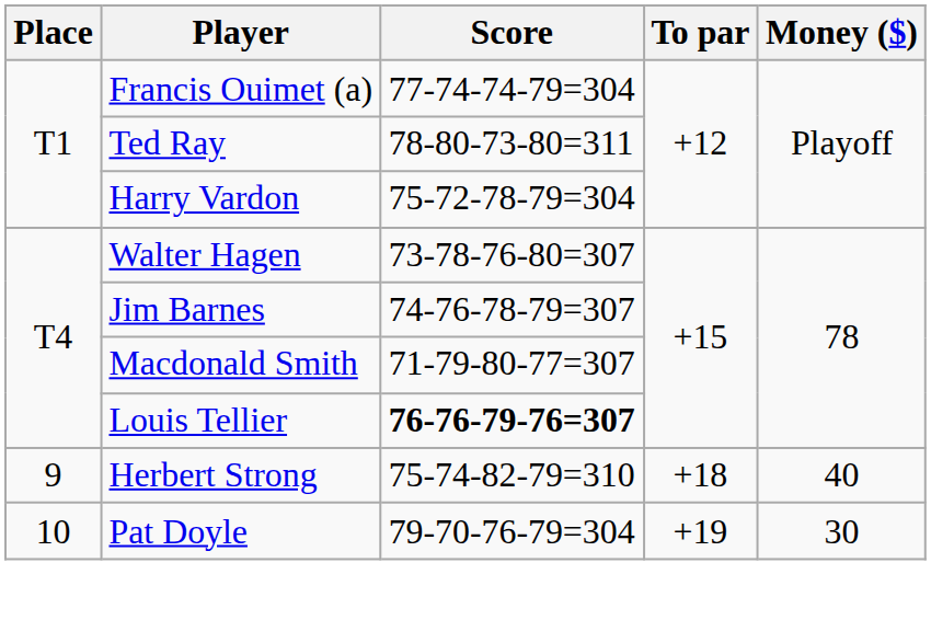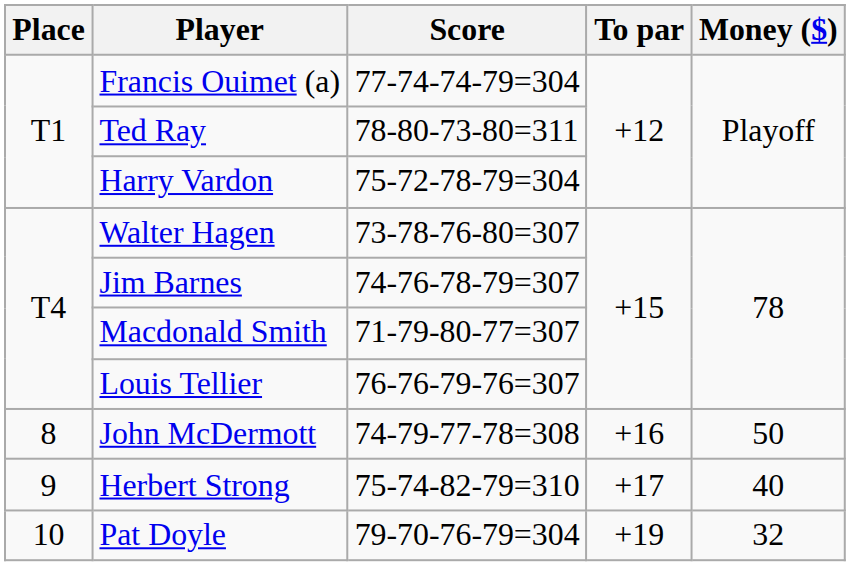Louis Tellier | Score: bold -> normal
+ row: 8 | John McDermott | 74-79-77-78=308 | +16 | 50
Herbert Strong | To par: +18 -> +17
Pat Doyle | Money ($): 30 -> 32
